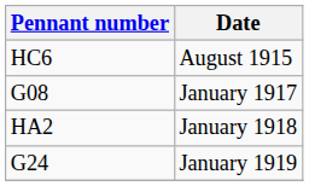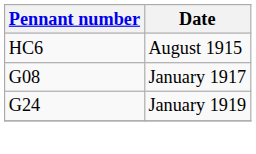- row: HA2 | January 1918
